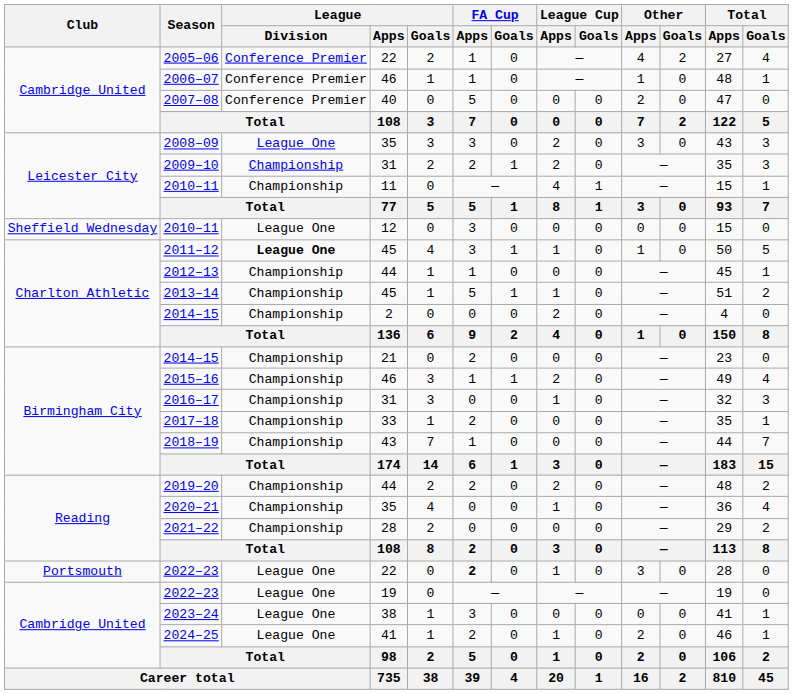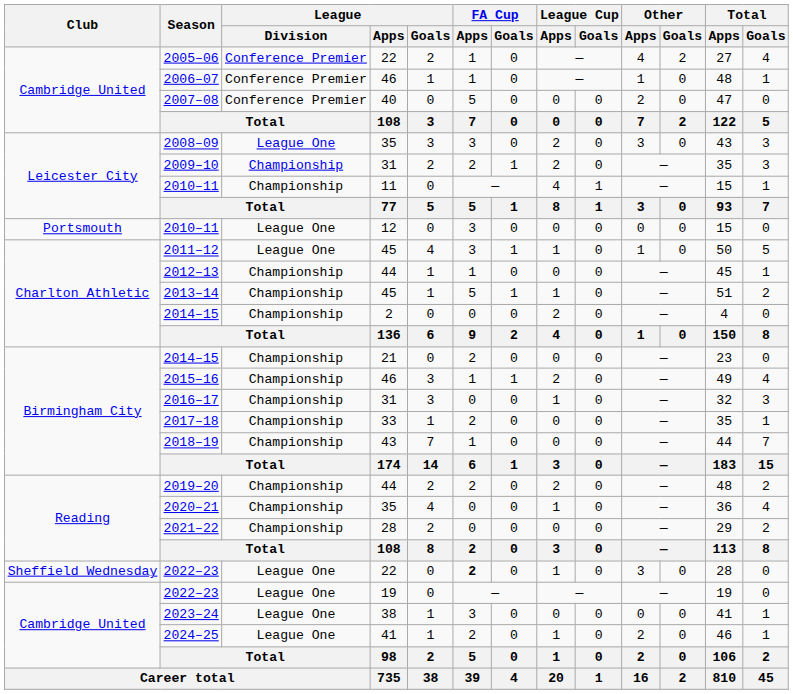2010–11 / 12 | Club: Sheffield Wednesday -> Portsmouth
2011–12 | League / Division: bold -> normal
2022–23 / 22 | Club: Portsmouth -> Sheffield Wednesday
